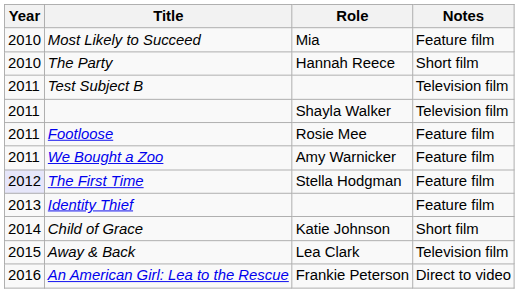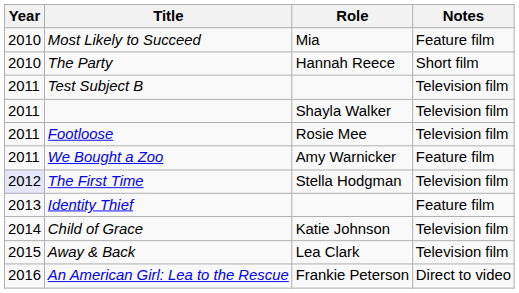Footloose | Notes: Feature film -> Television film
The First Time | Notes: Feature film -> Television film
Child of Grace | Notes: Short film -> Television film
